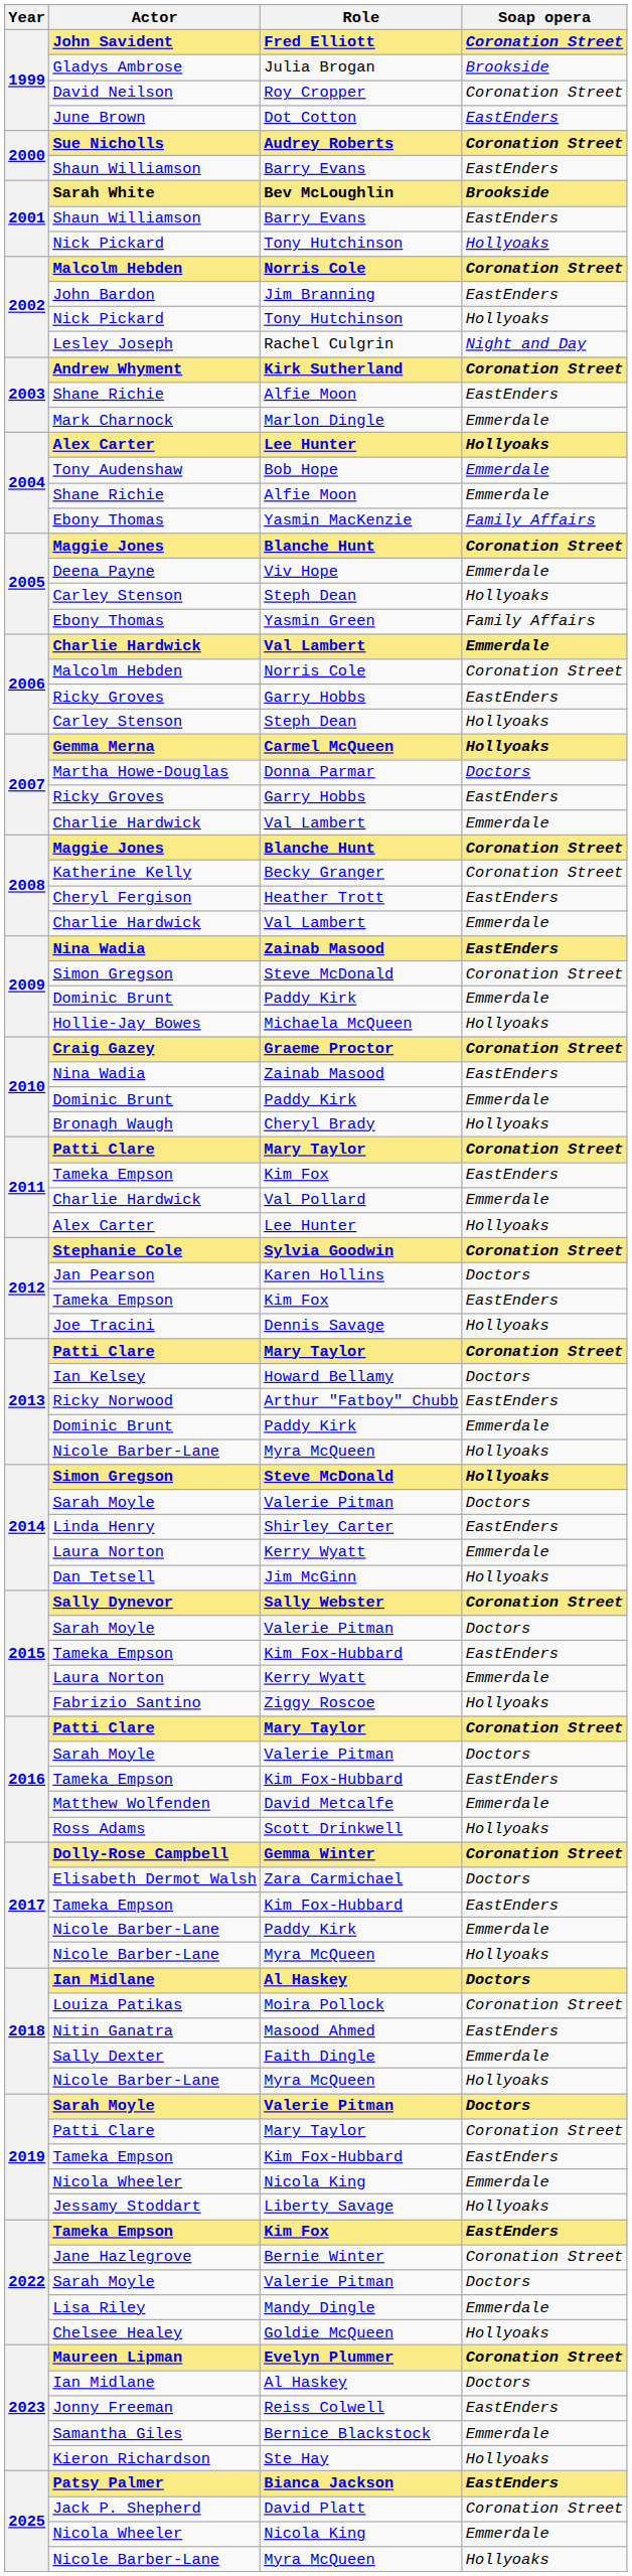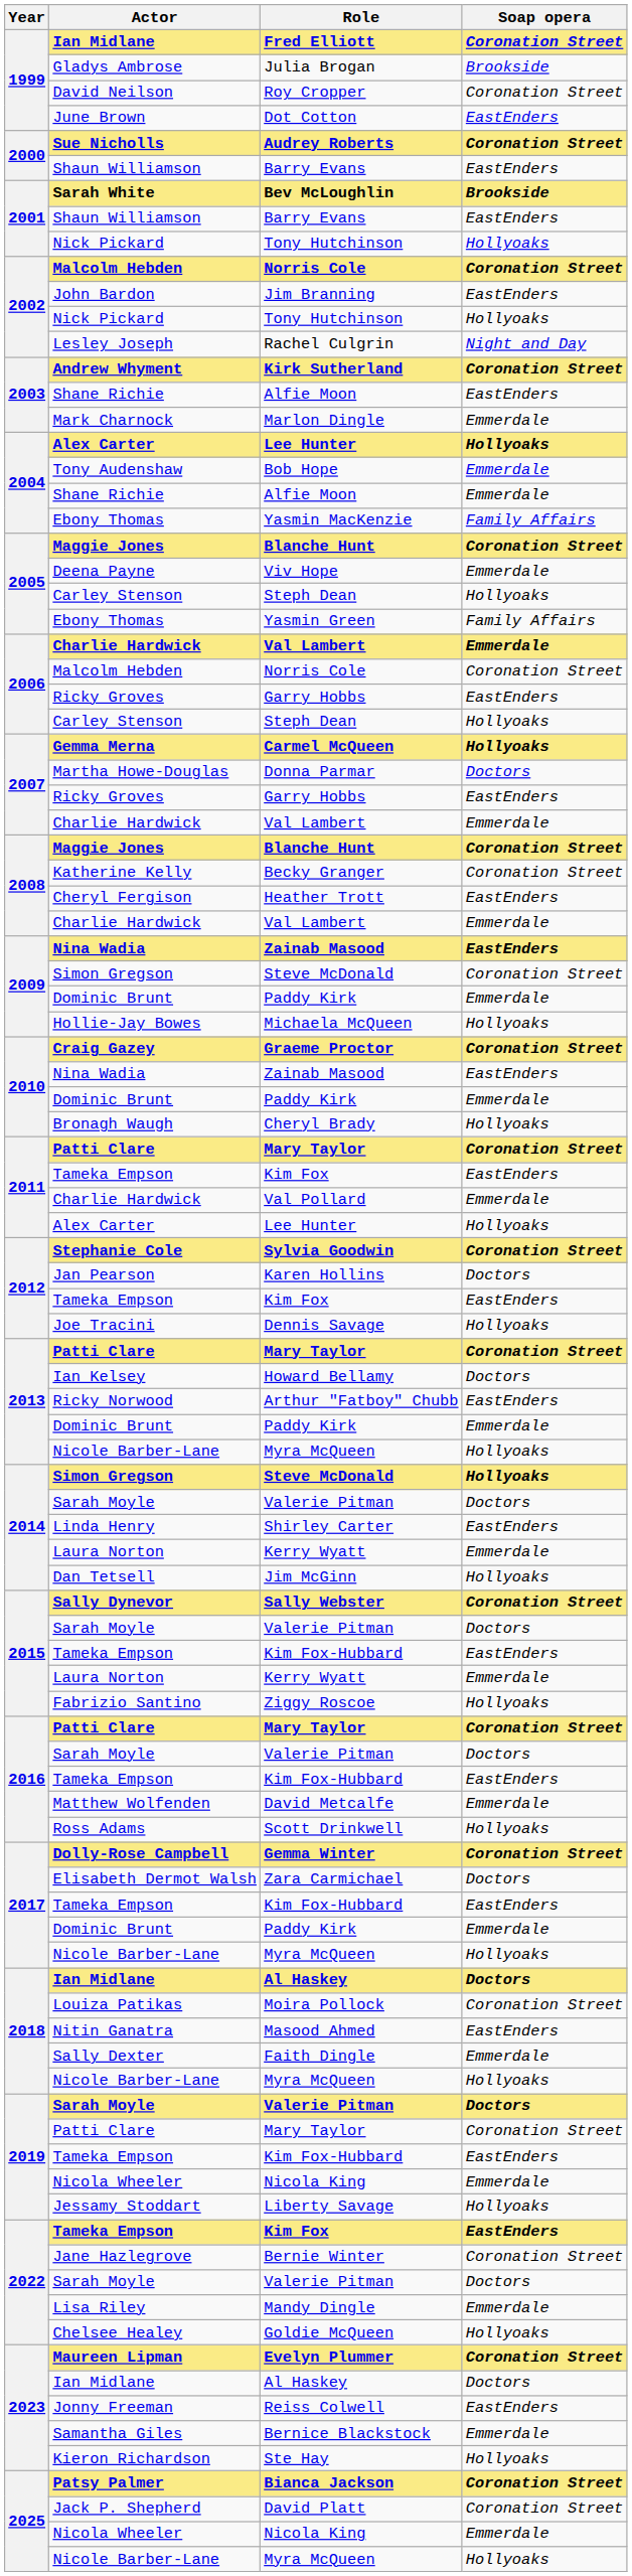Fred Elliott | Actor: John Savident -> Ian Midlane
2017 / Paddy Kirk | Actor: Nicole Barber-Lane -> Dominic Brunt
Bianca Jackson | Soap opera: EastEnders -> Coronation Street
